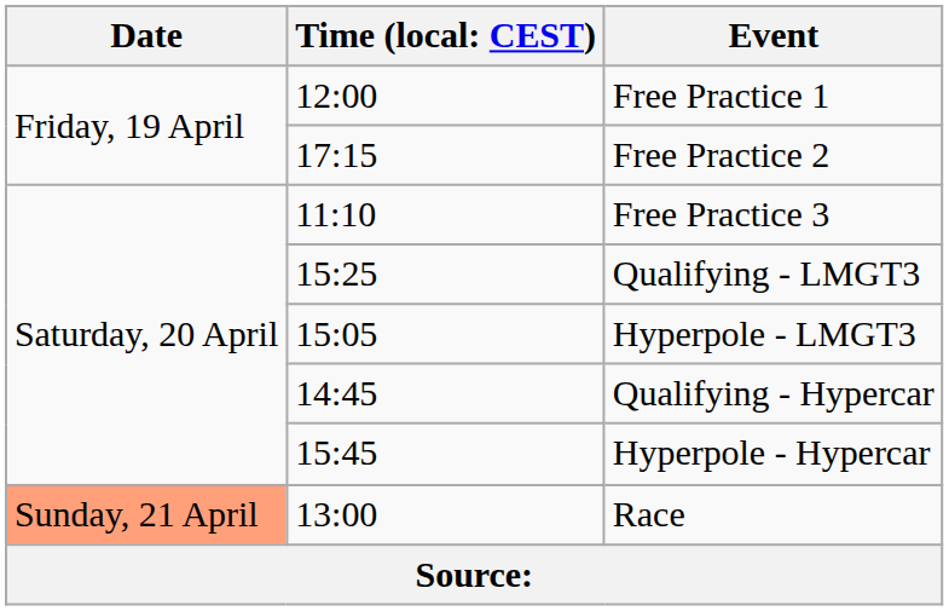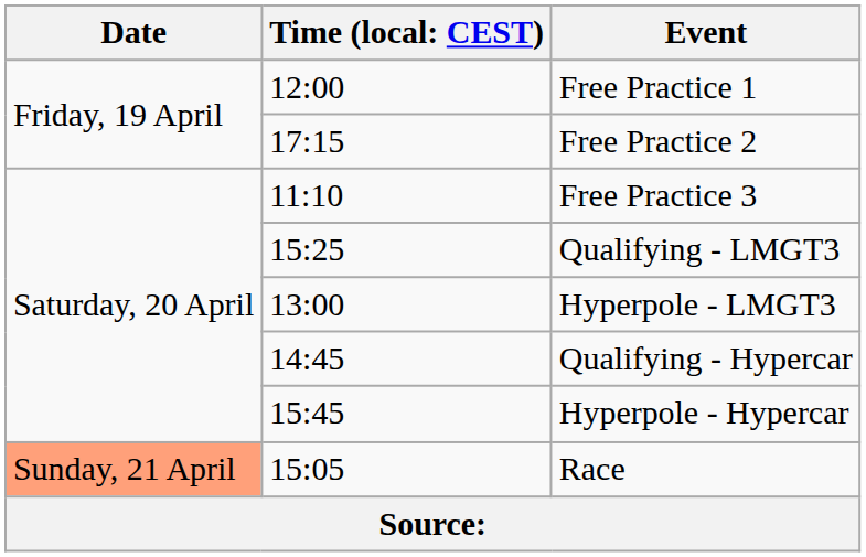Hyperpole - LMGT3 | column 2: 15:05 -> 13:00
Race | column 2: 13:00 -> 15:05
